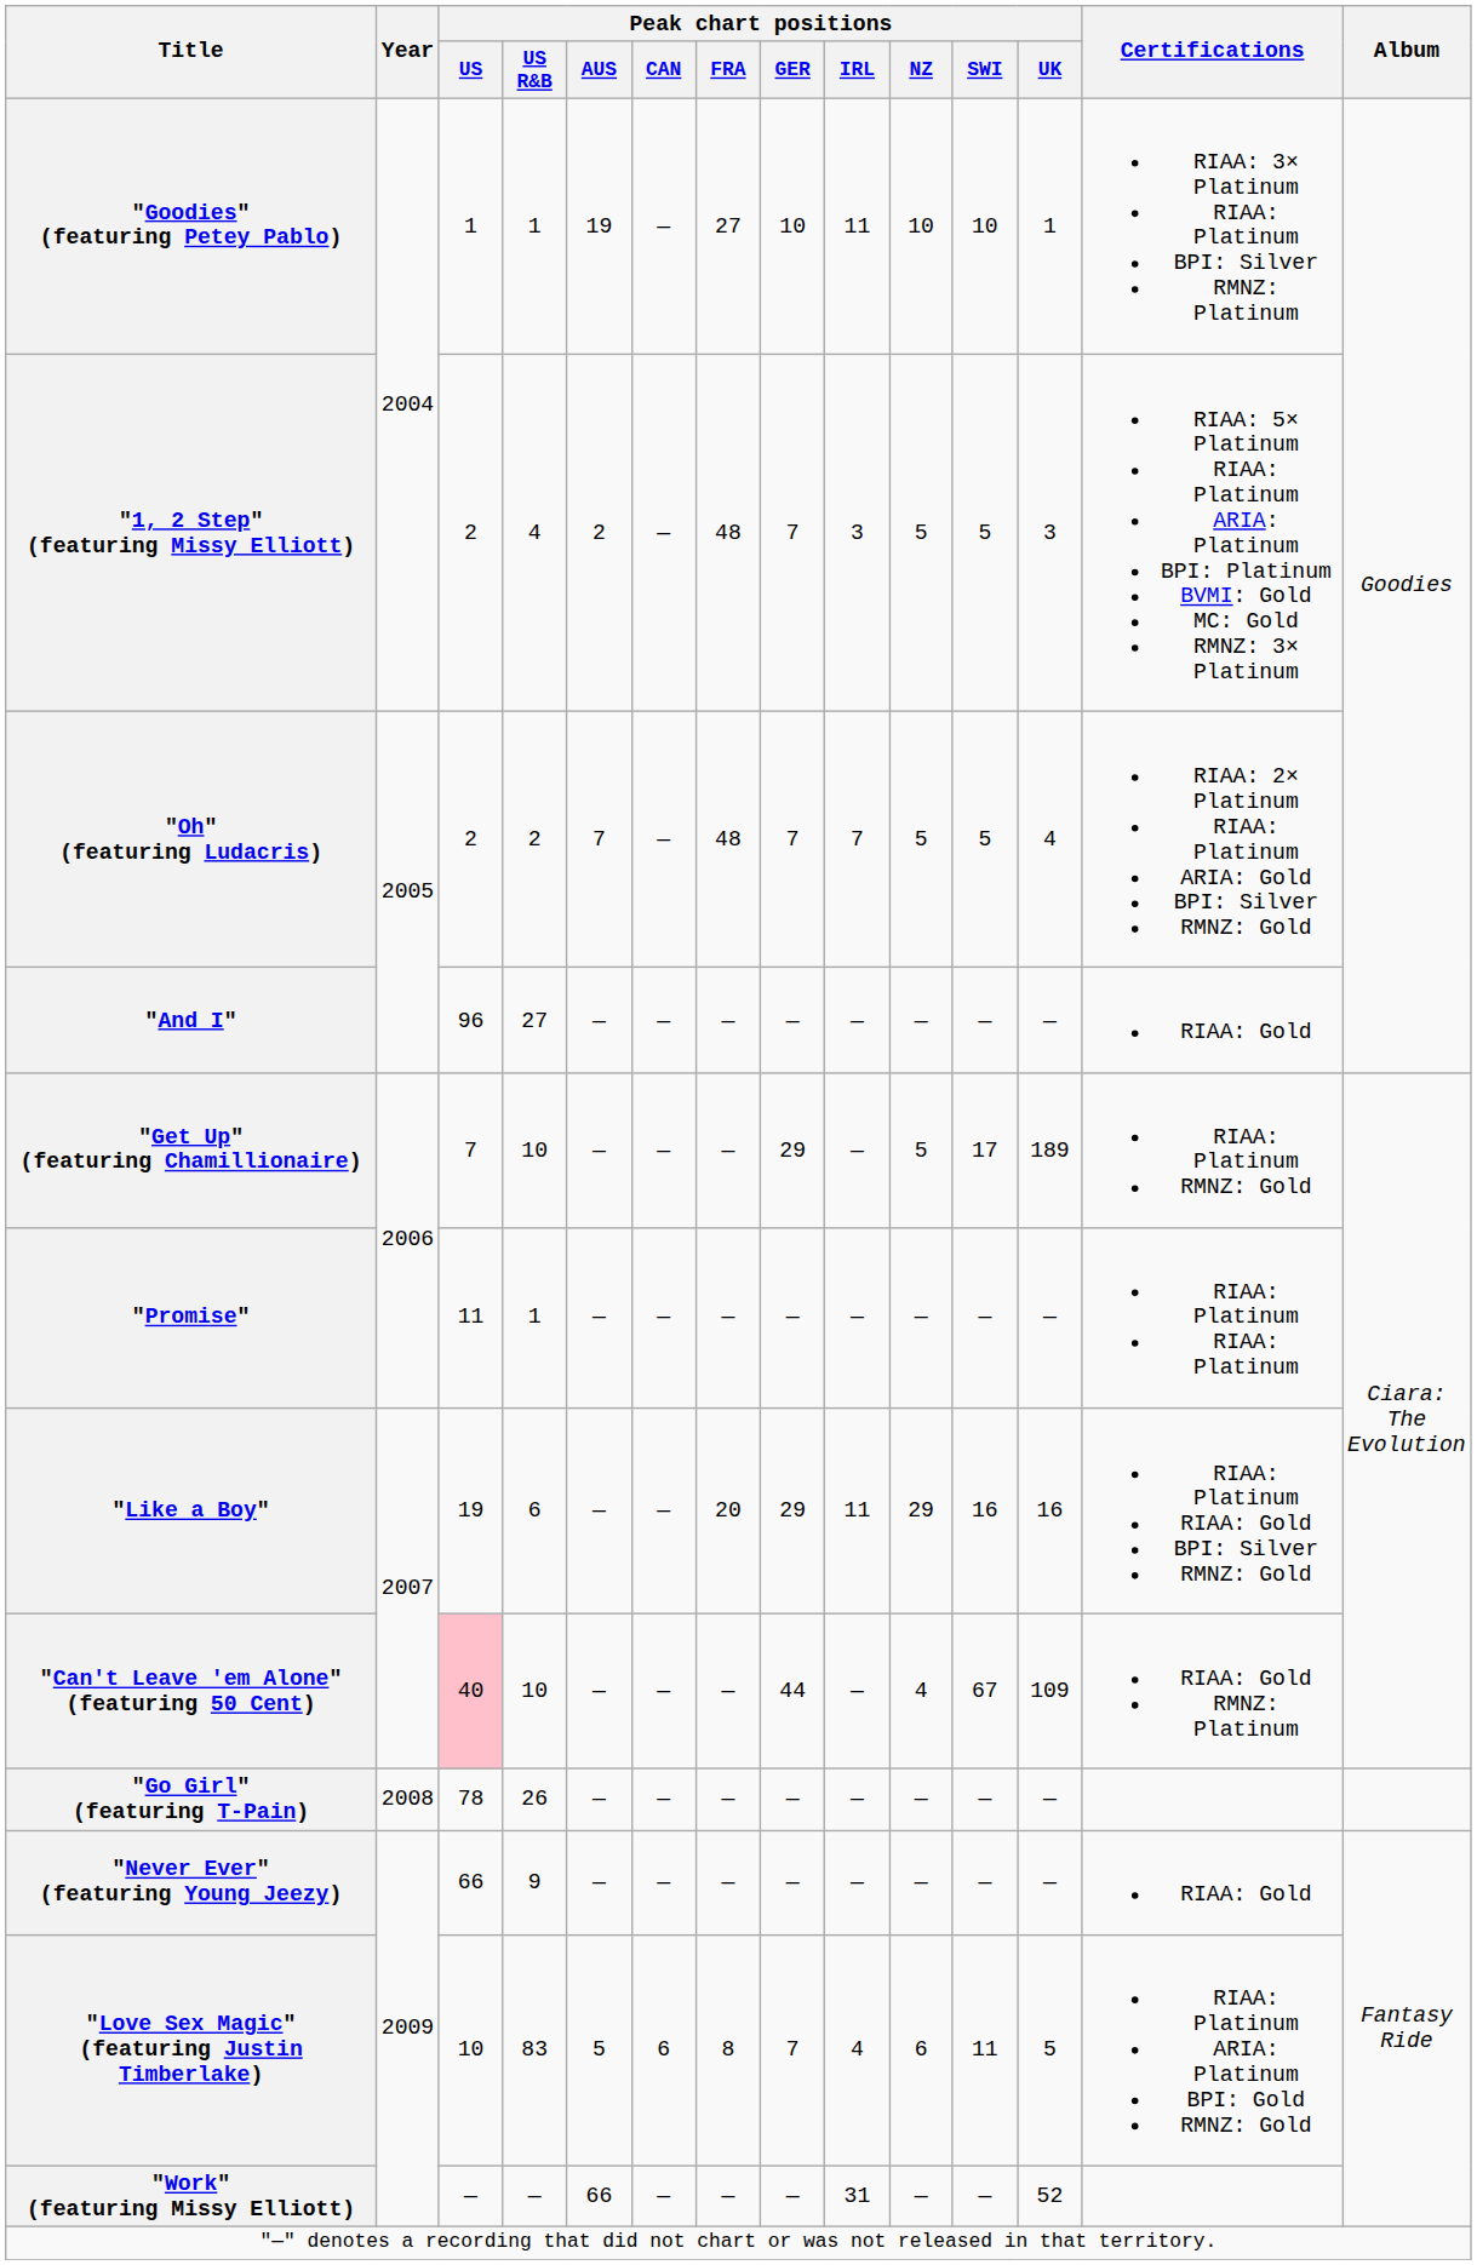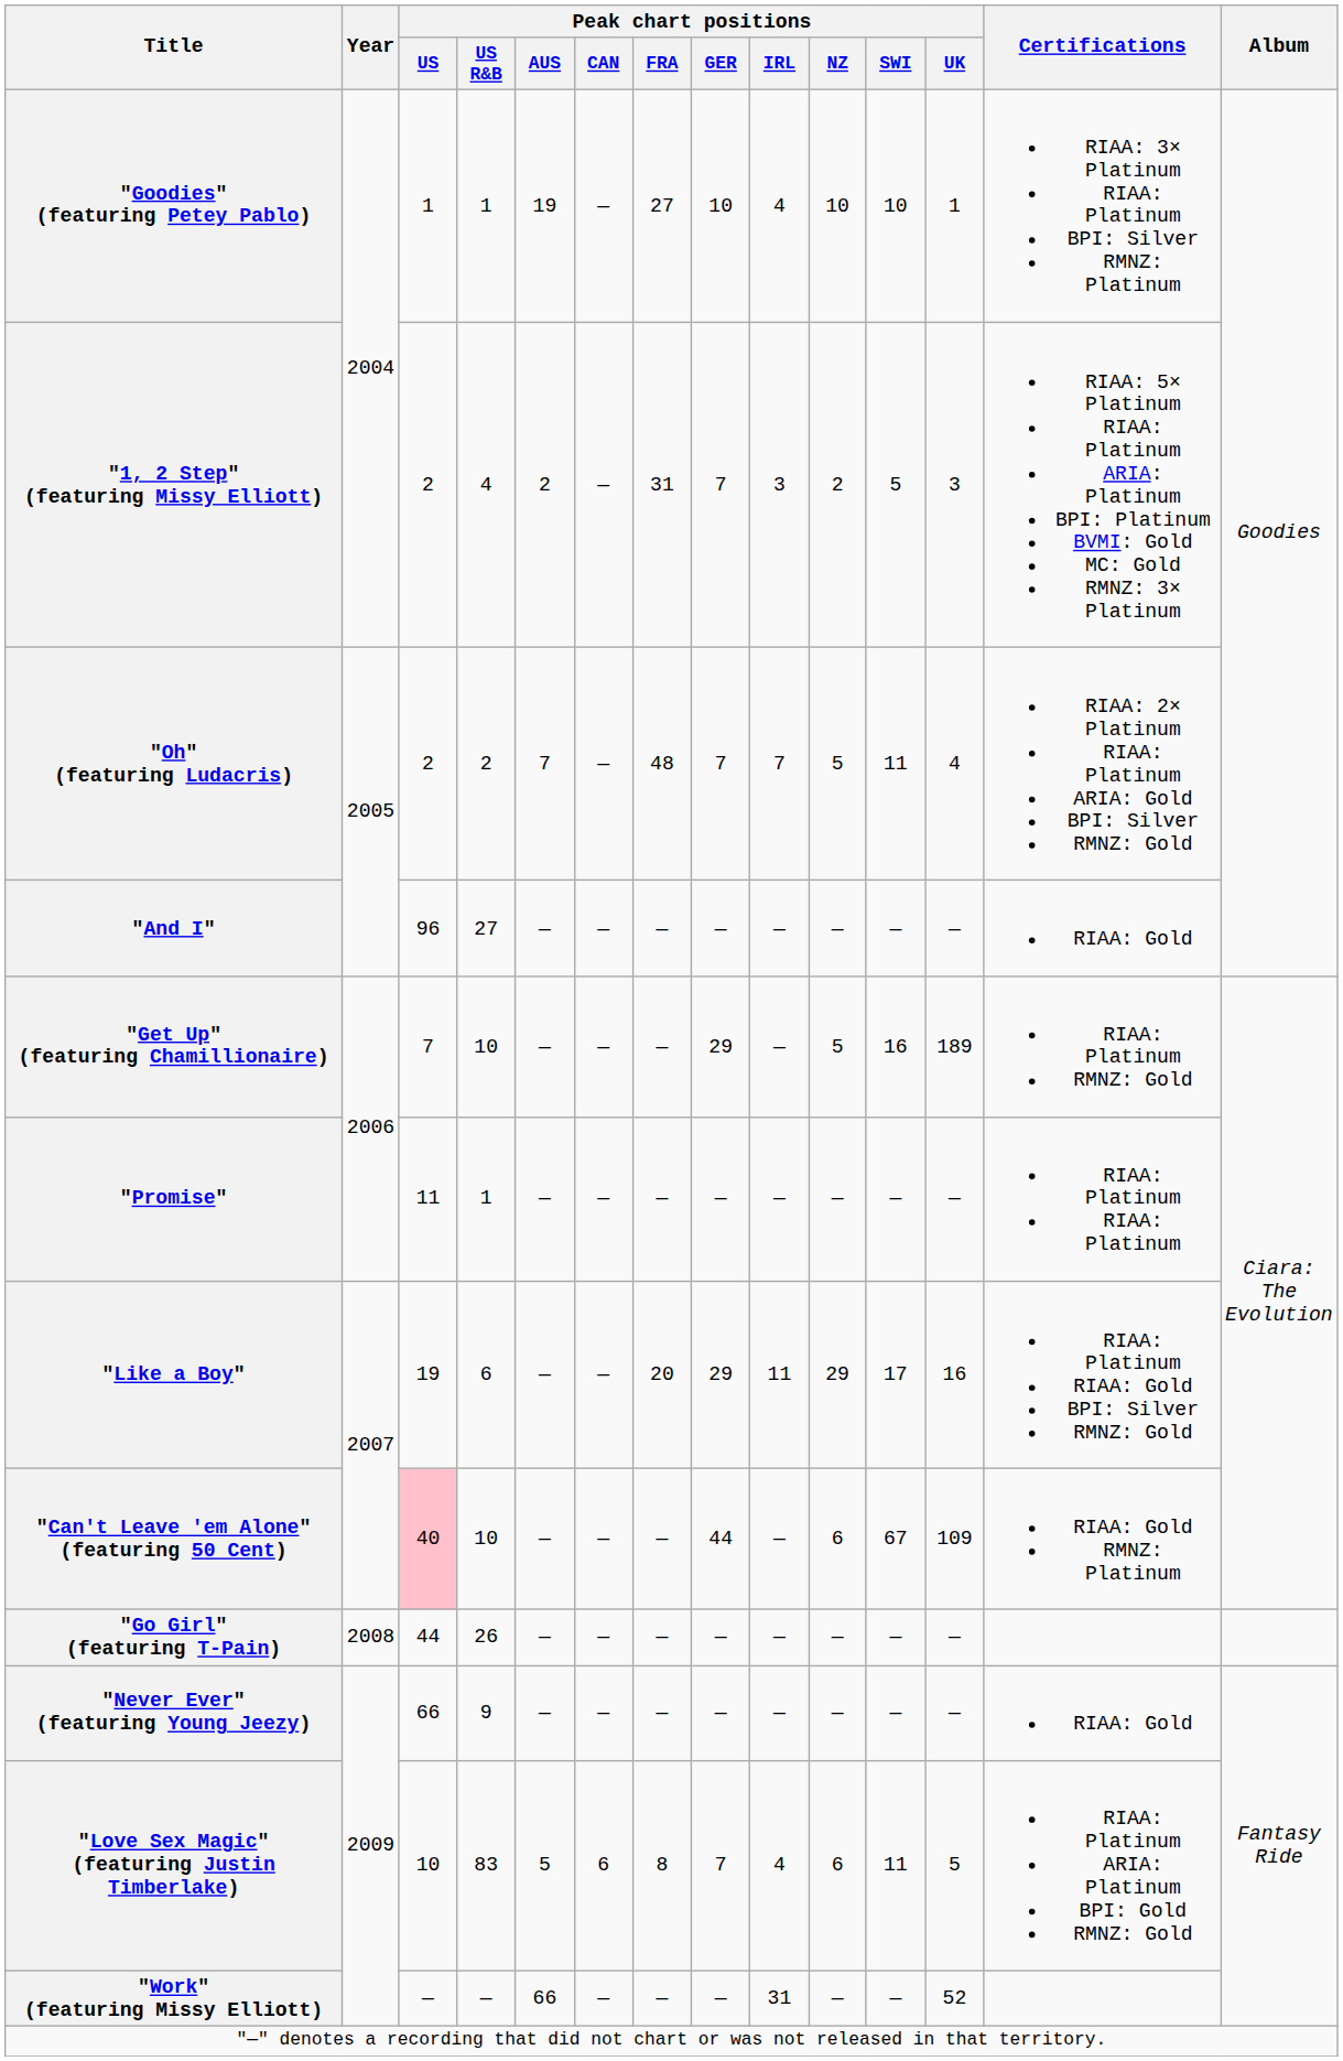"Goodies" (featuring Petey Pablo) | Peak chart positions / IRL: 11 -> 4
"1, 2 Step" (featuring Missy Elliott) | Peak chart positions / FRA: 48 -> 31
"1, 2 Step" (featuring Missy Elliott) | Peak chart positions / NZ: 5 -> 2
"Oh" (featuring Ludacris) | Peak chart positions / SWI: 5 -> 11
"Get Up" (featuring Chamillionaire) | Peak chart positions / SWI: 17 -> 16
"Like a Boy" | Peak chart positions / SWI: 16 -> 17
"Can't Leave 'em Alone" (featuring 50 Cent) | Peak chart positions / NZ: 4 -> 6
"Go Girl" (featuring T-Pain) | Peak chart positions / US: 78 -> 44
